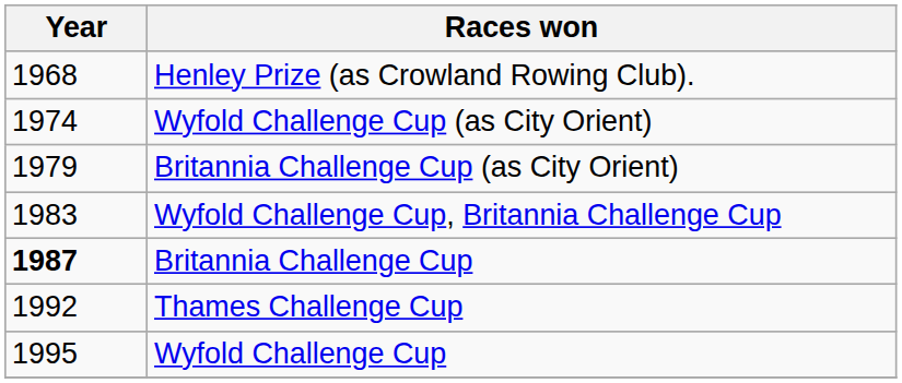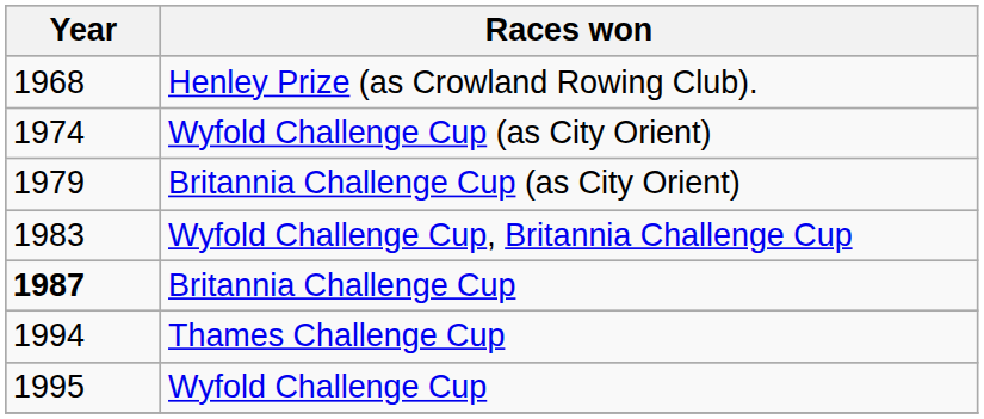Thames Challenge Cup | Year: 1992 -> 1994
